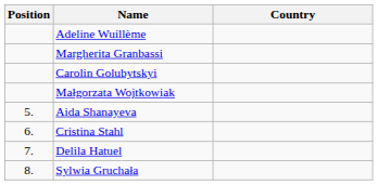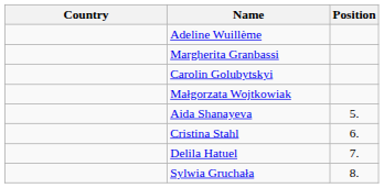columns swapped: Position <-> Country
